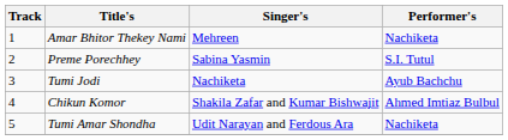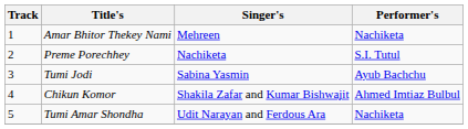Preme Porechhey | Singer's: Sabina Yasmin -> Nachiketa
Tumi Jodi | Singer's: Nachiketa -> Sabina Yasmin
